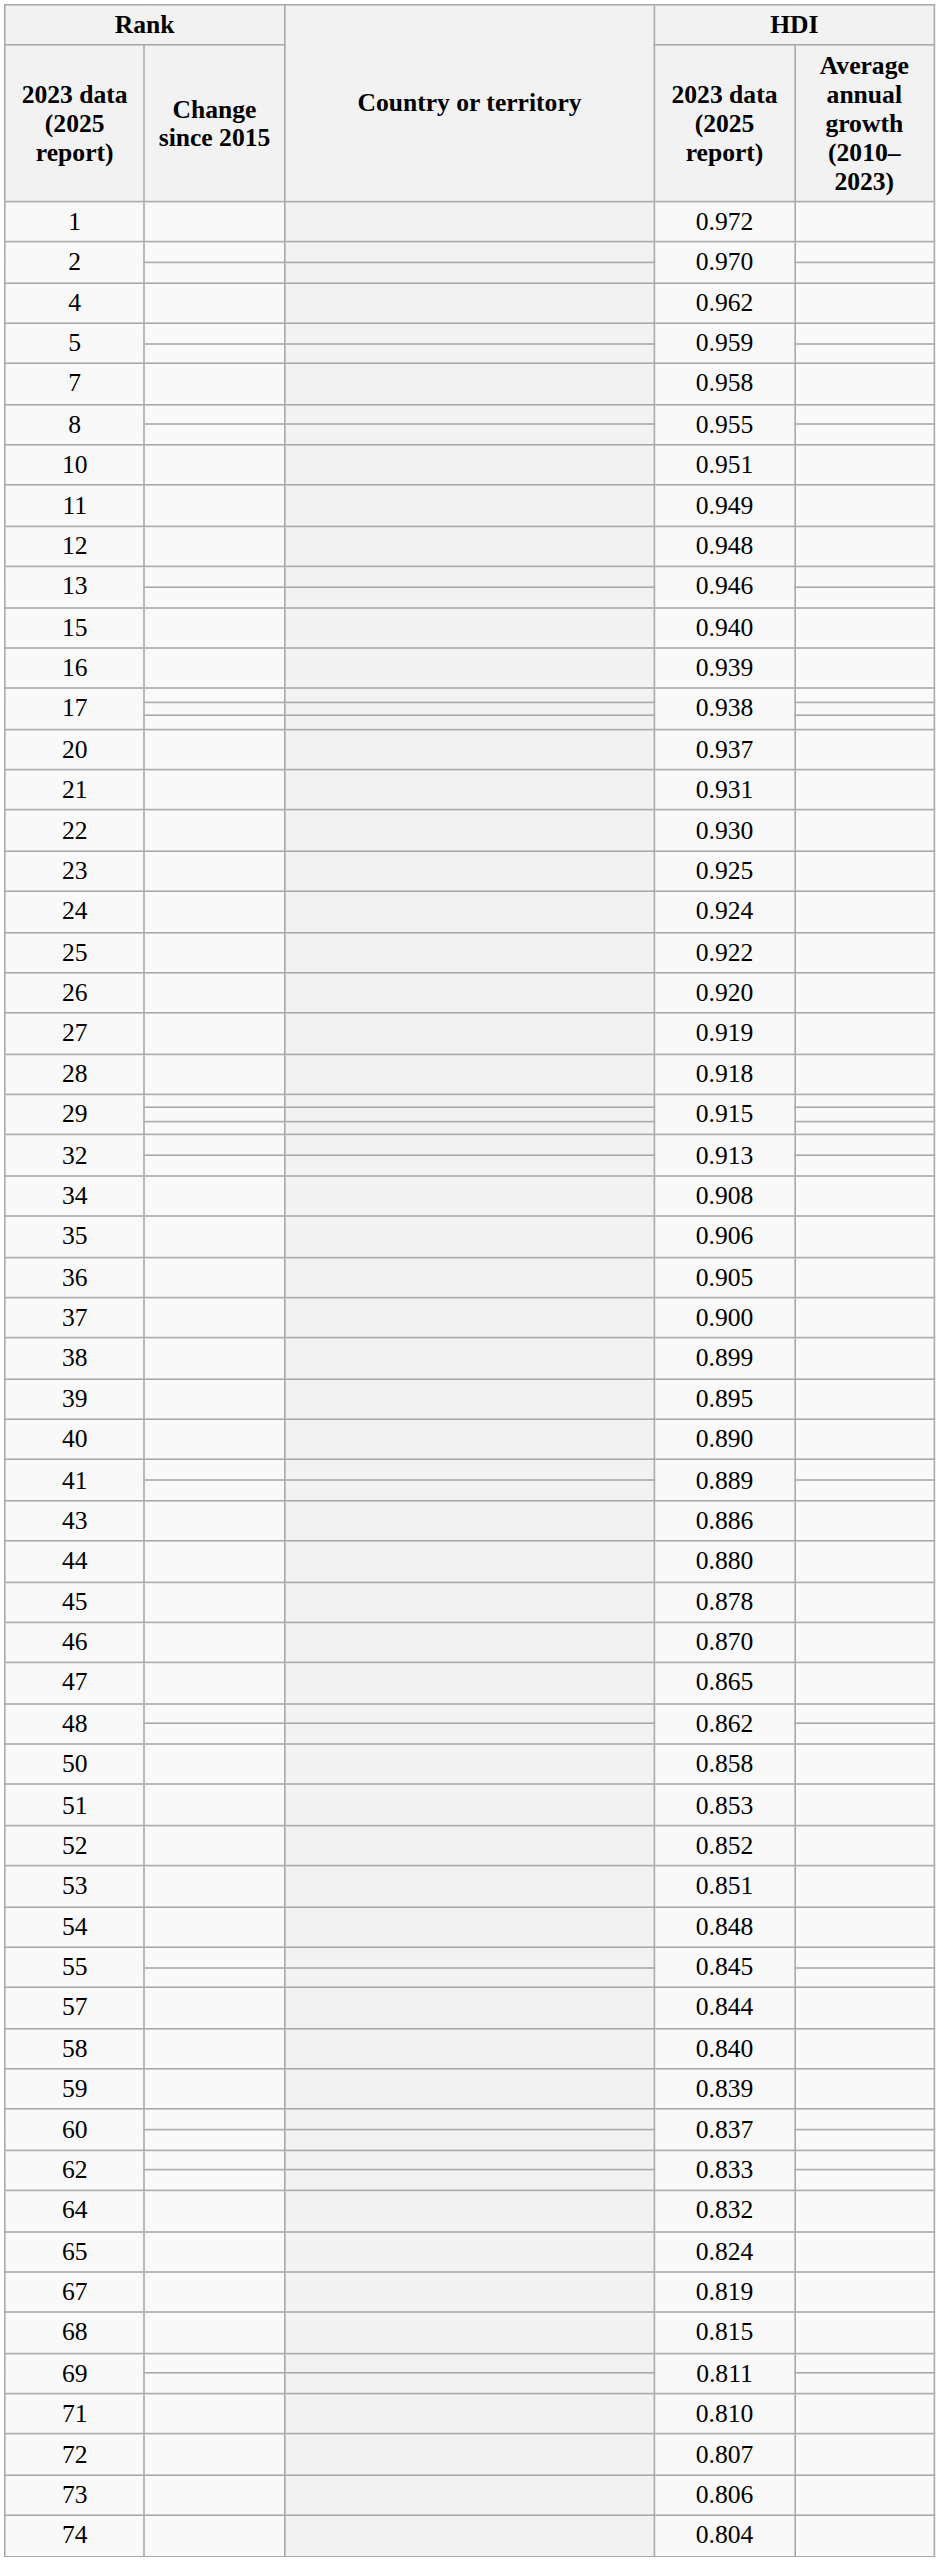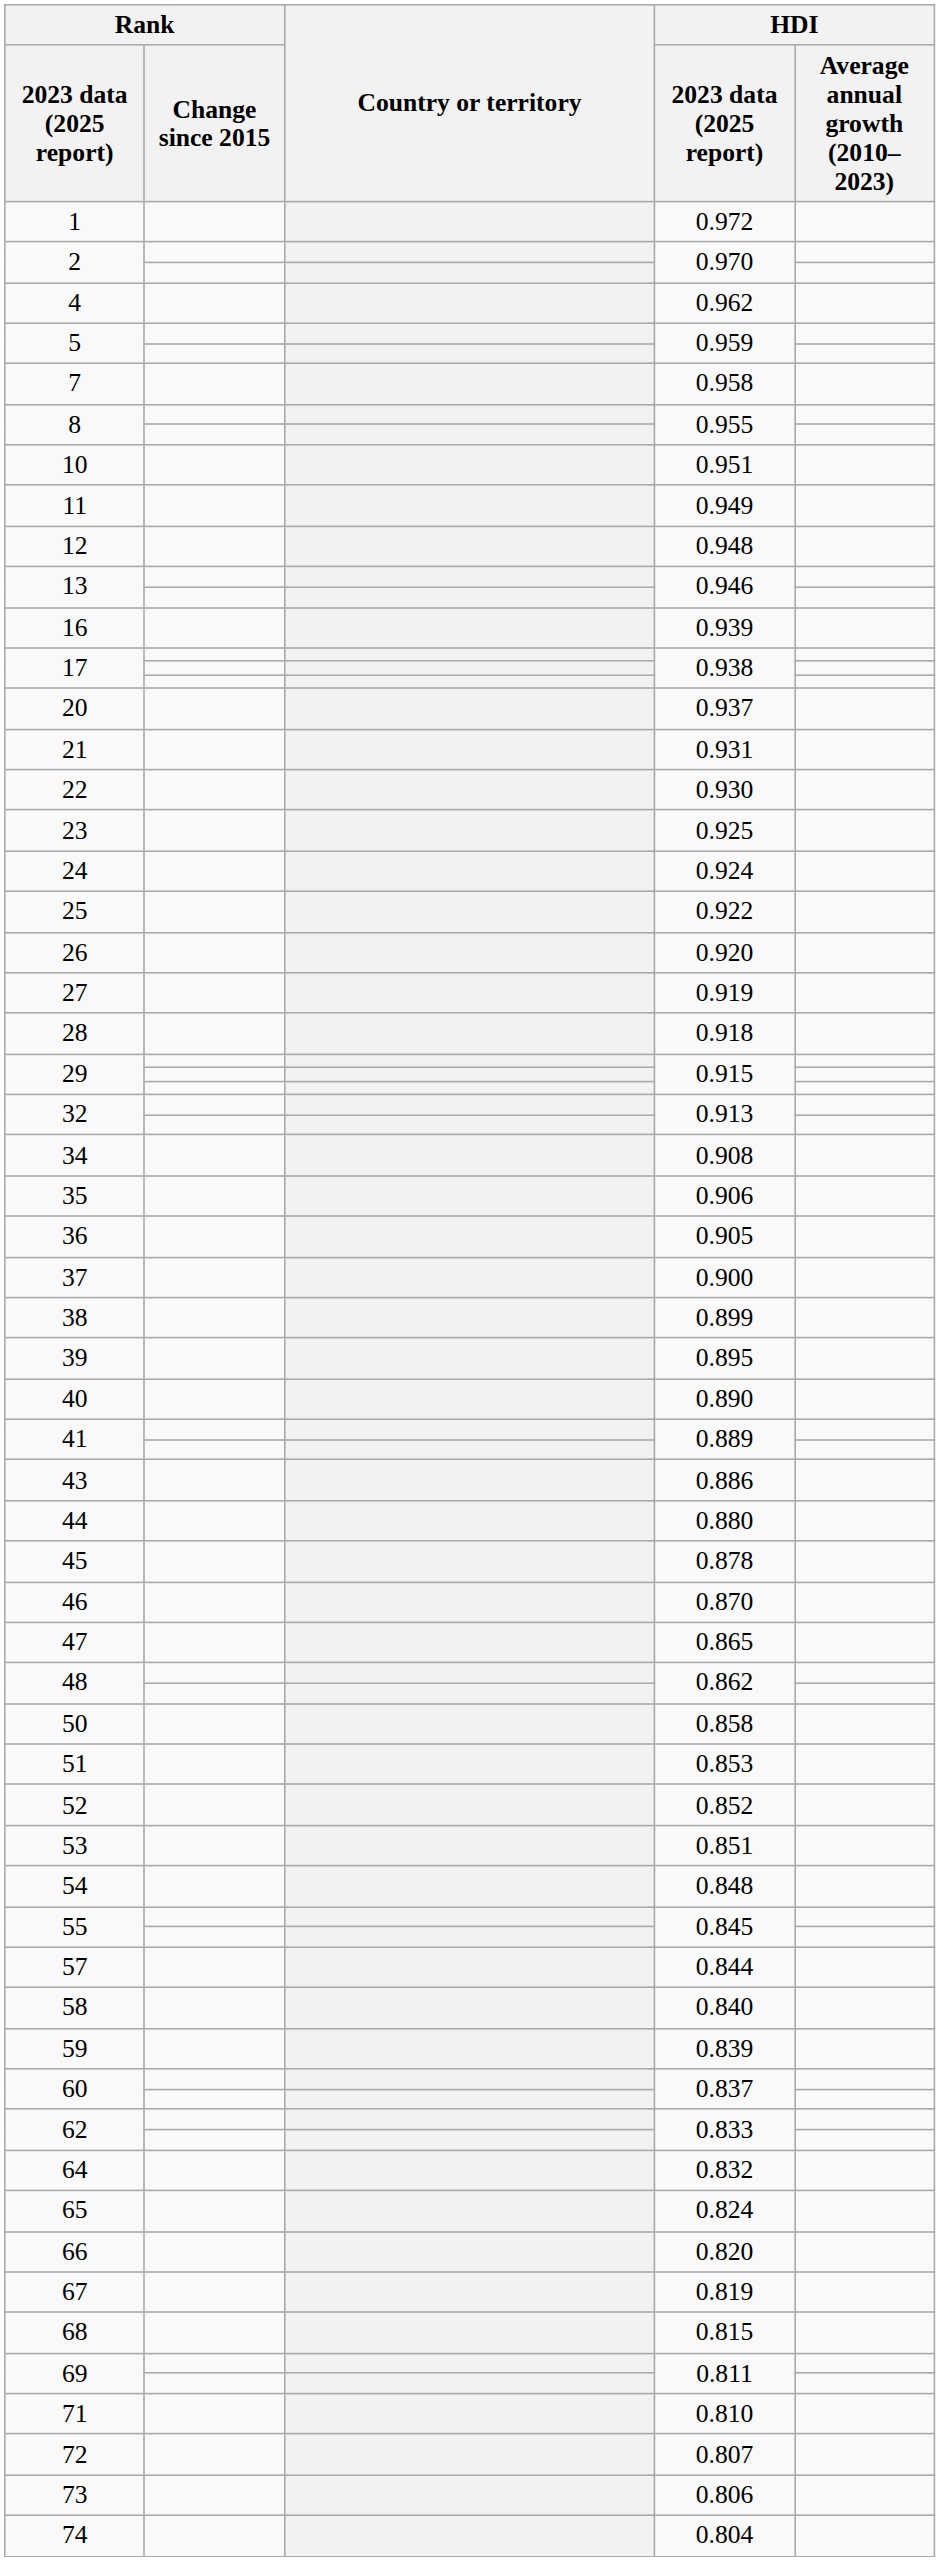- row: 15 | 0.940
+ row: 66 | 0.820
